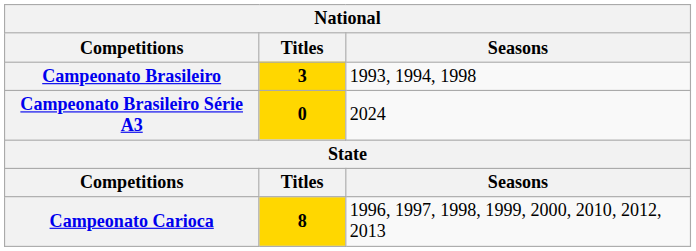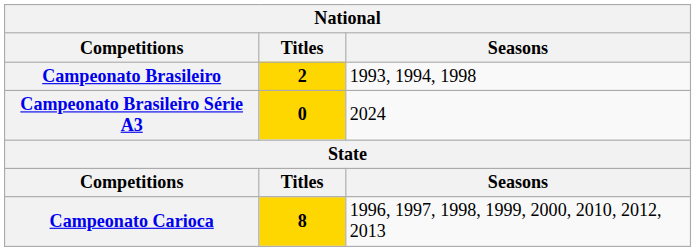Campeonato Brasileiro | Titles: 3 -> 2
